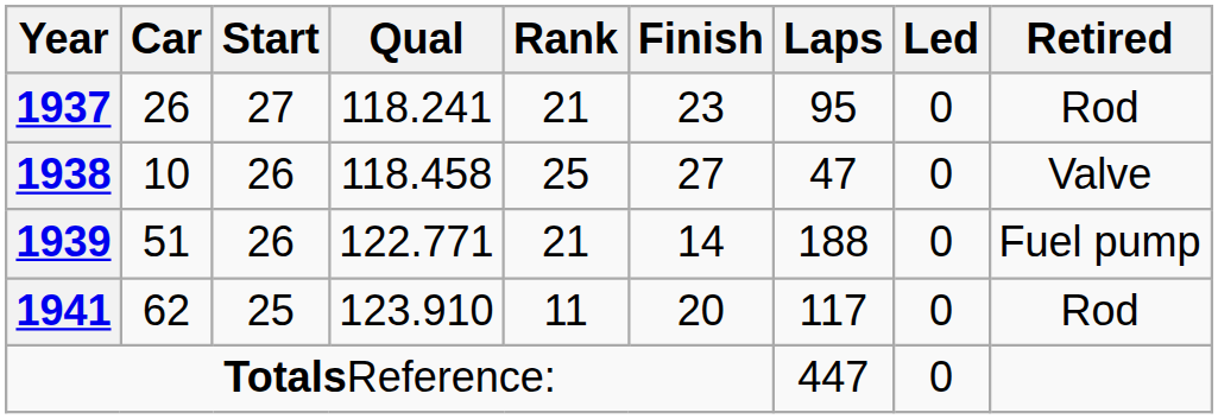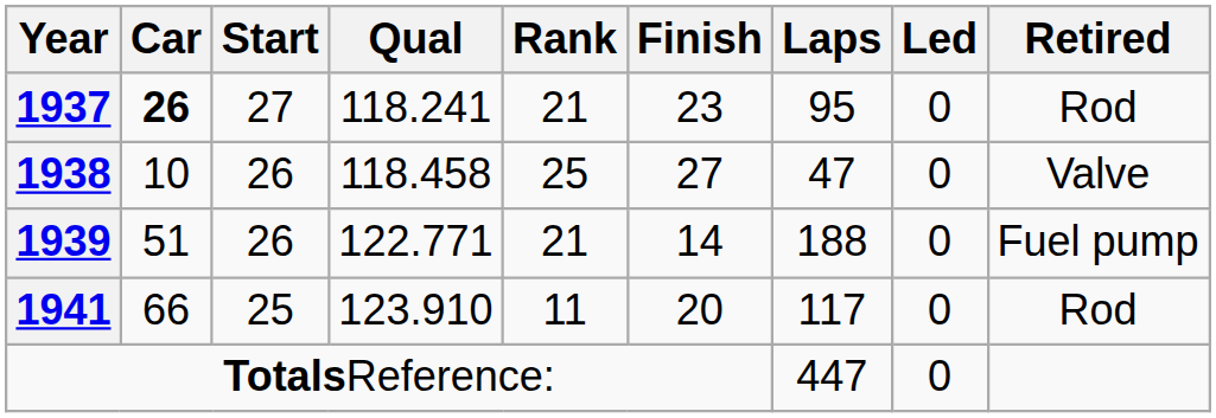1937 | Car: normal -> bold
1941 | Car: 62 -> 66
